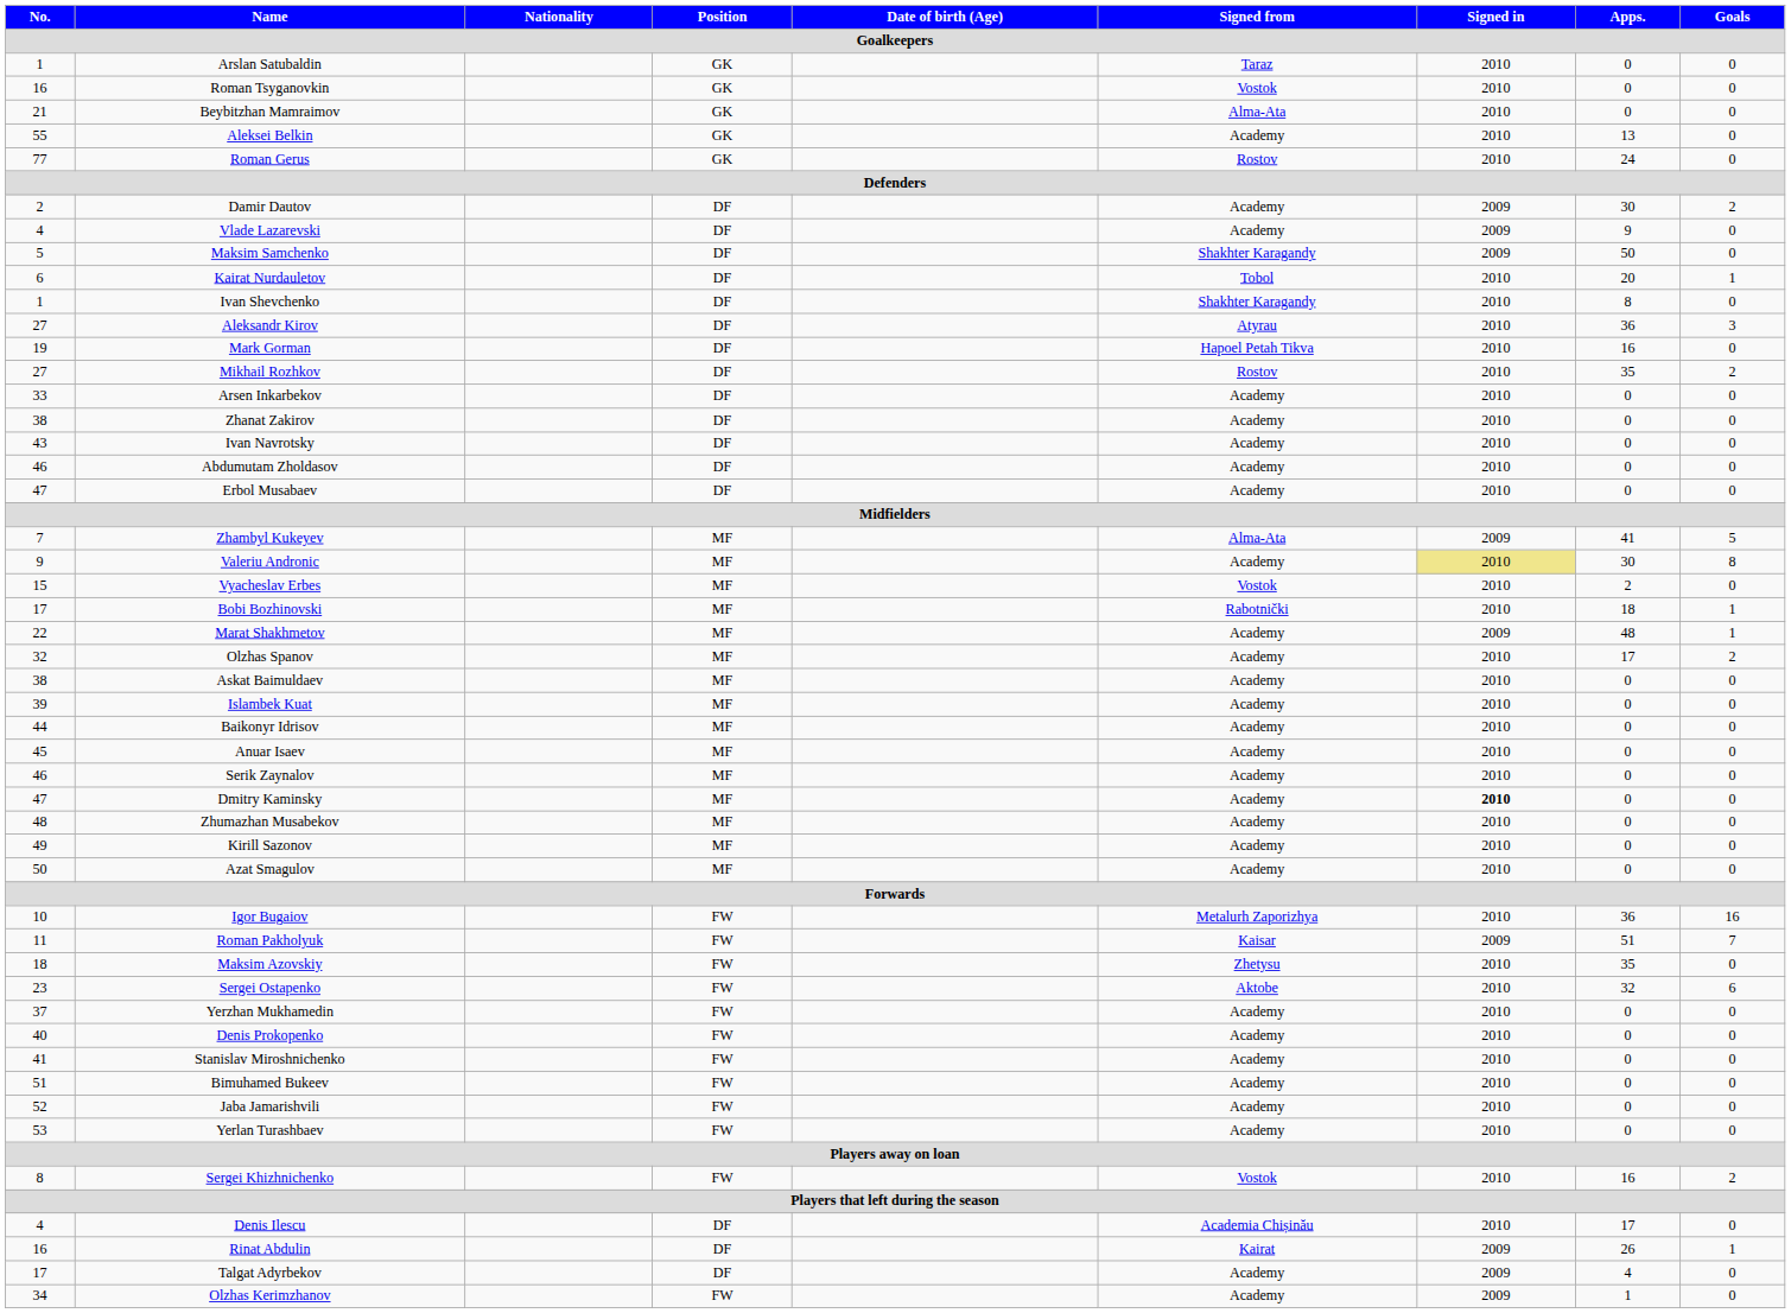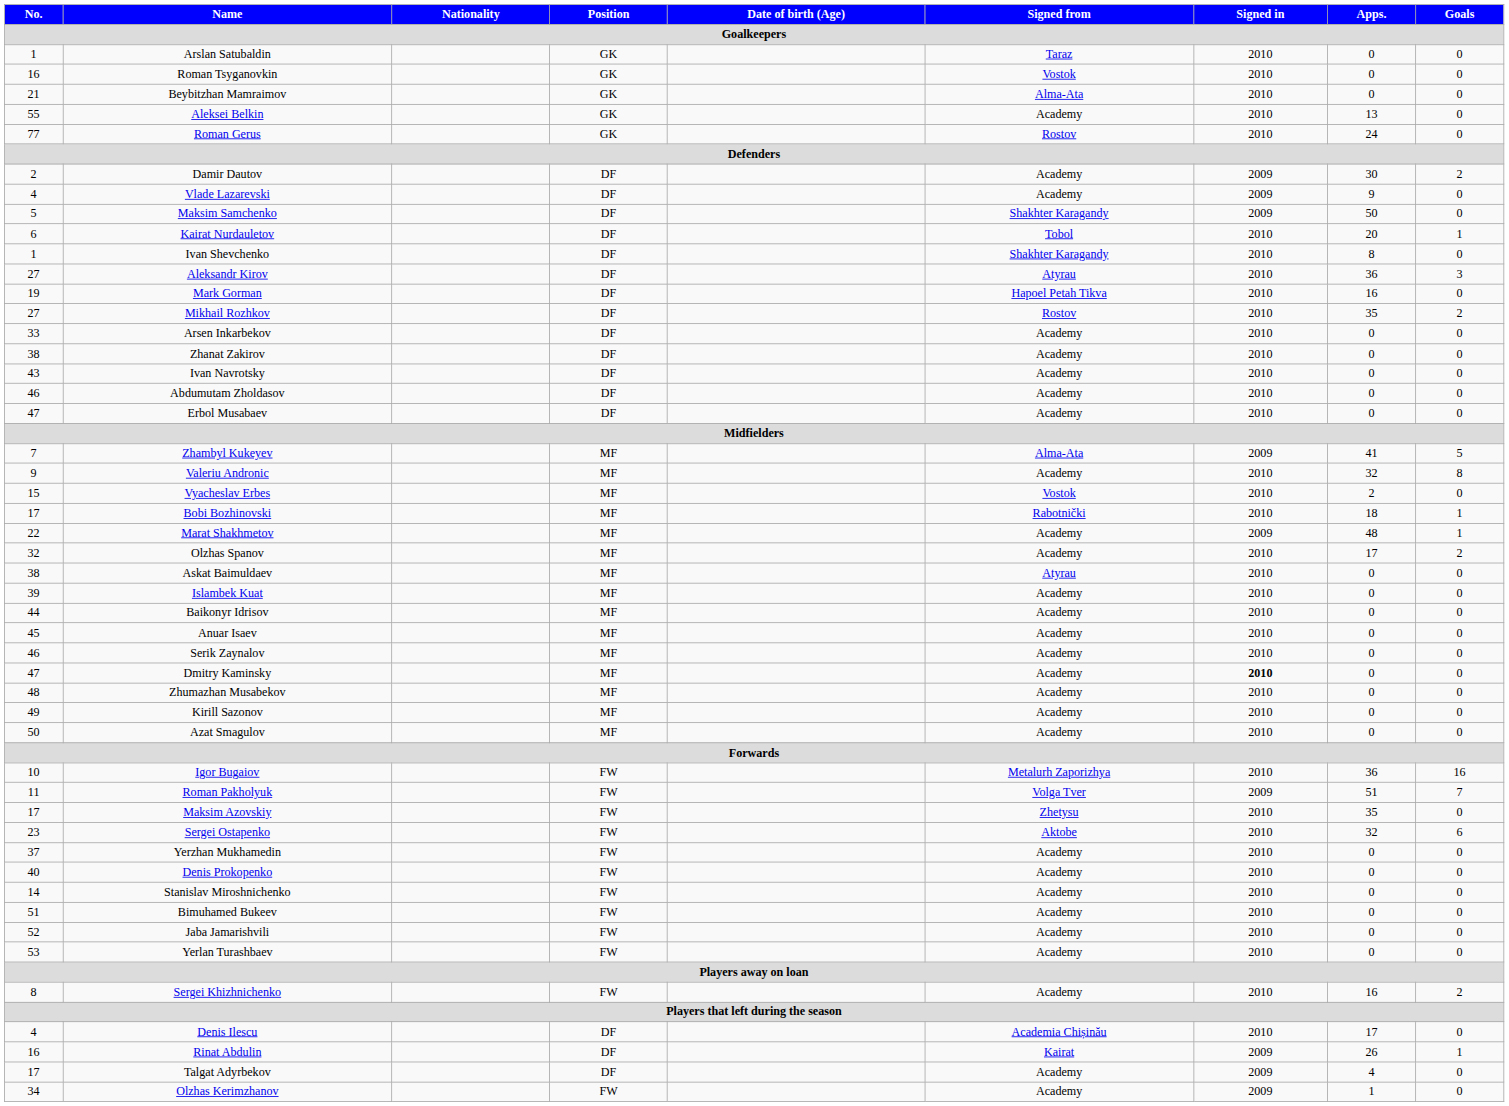Valeriu Andronic | Signed in: khaki background -> no background
Valeriu Andronic | Apps.: 30 -> 32
Askat Baimuldaev | Signed from: Academy -> Atyrau
Roman Pakholyuk | Signed from: Kaisar -> Volga Tver
Maksim Azovskiy | No.: 18 -> 17
Stanislav Miroshnichenko | No.: 41 -> 14
Sergei Khizhnichenko | Signed from: Vostok -> Academy
